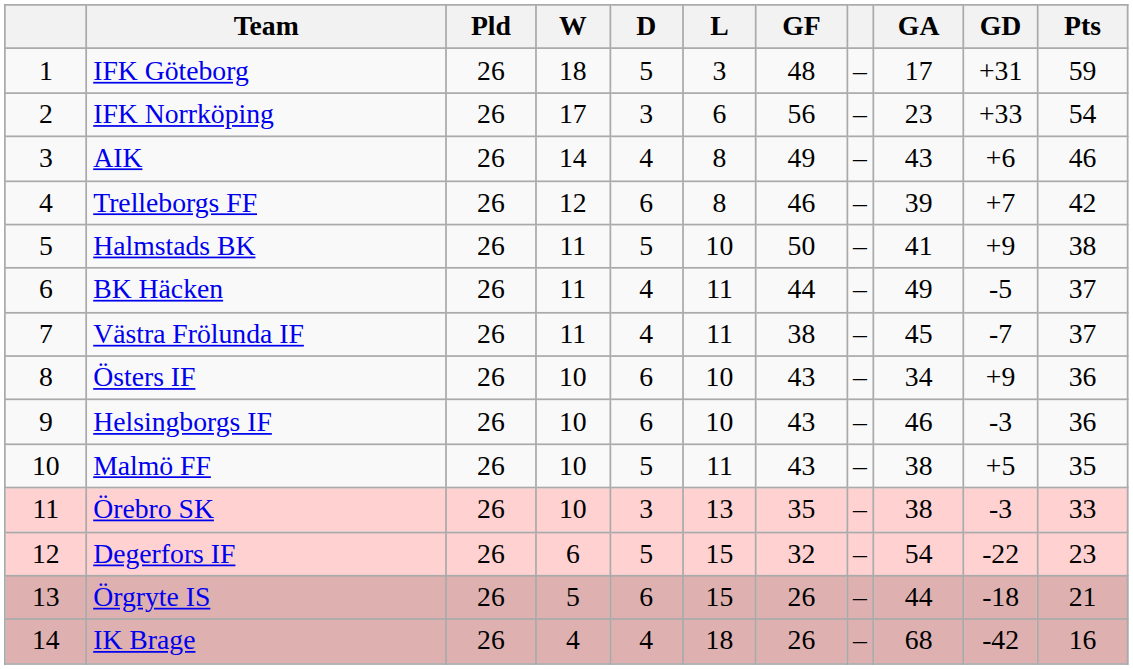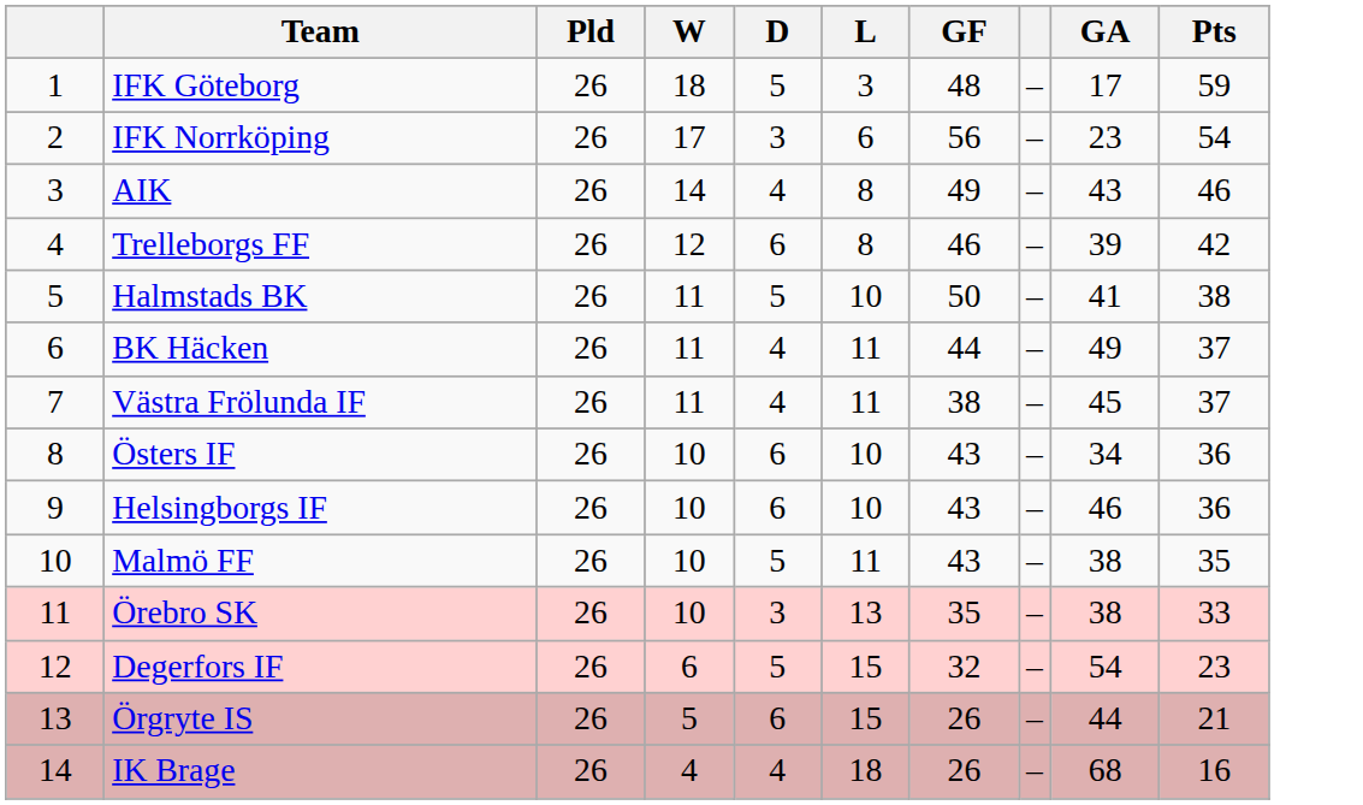- column: GD | +31 | +33 | +6 | +7 | +9 | -5 | -7 | +9 | -3 | +5 | -3 | -22 | -18 | -42
